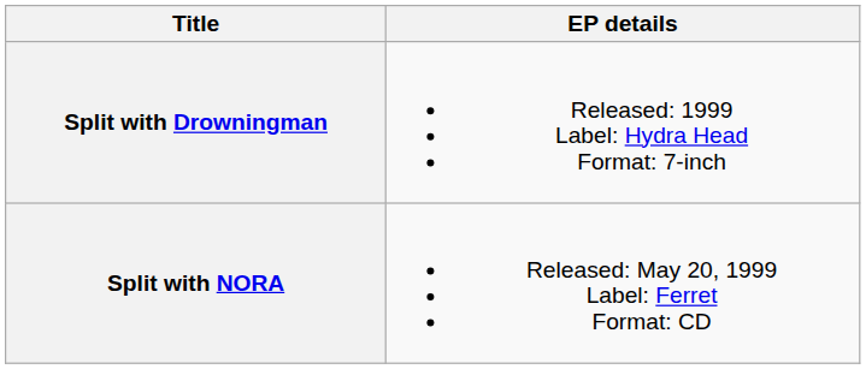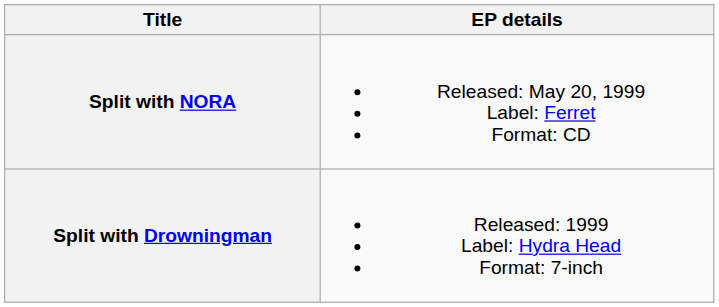rows swapped: Split with NORA <-> Split with Drowningman
